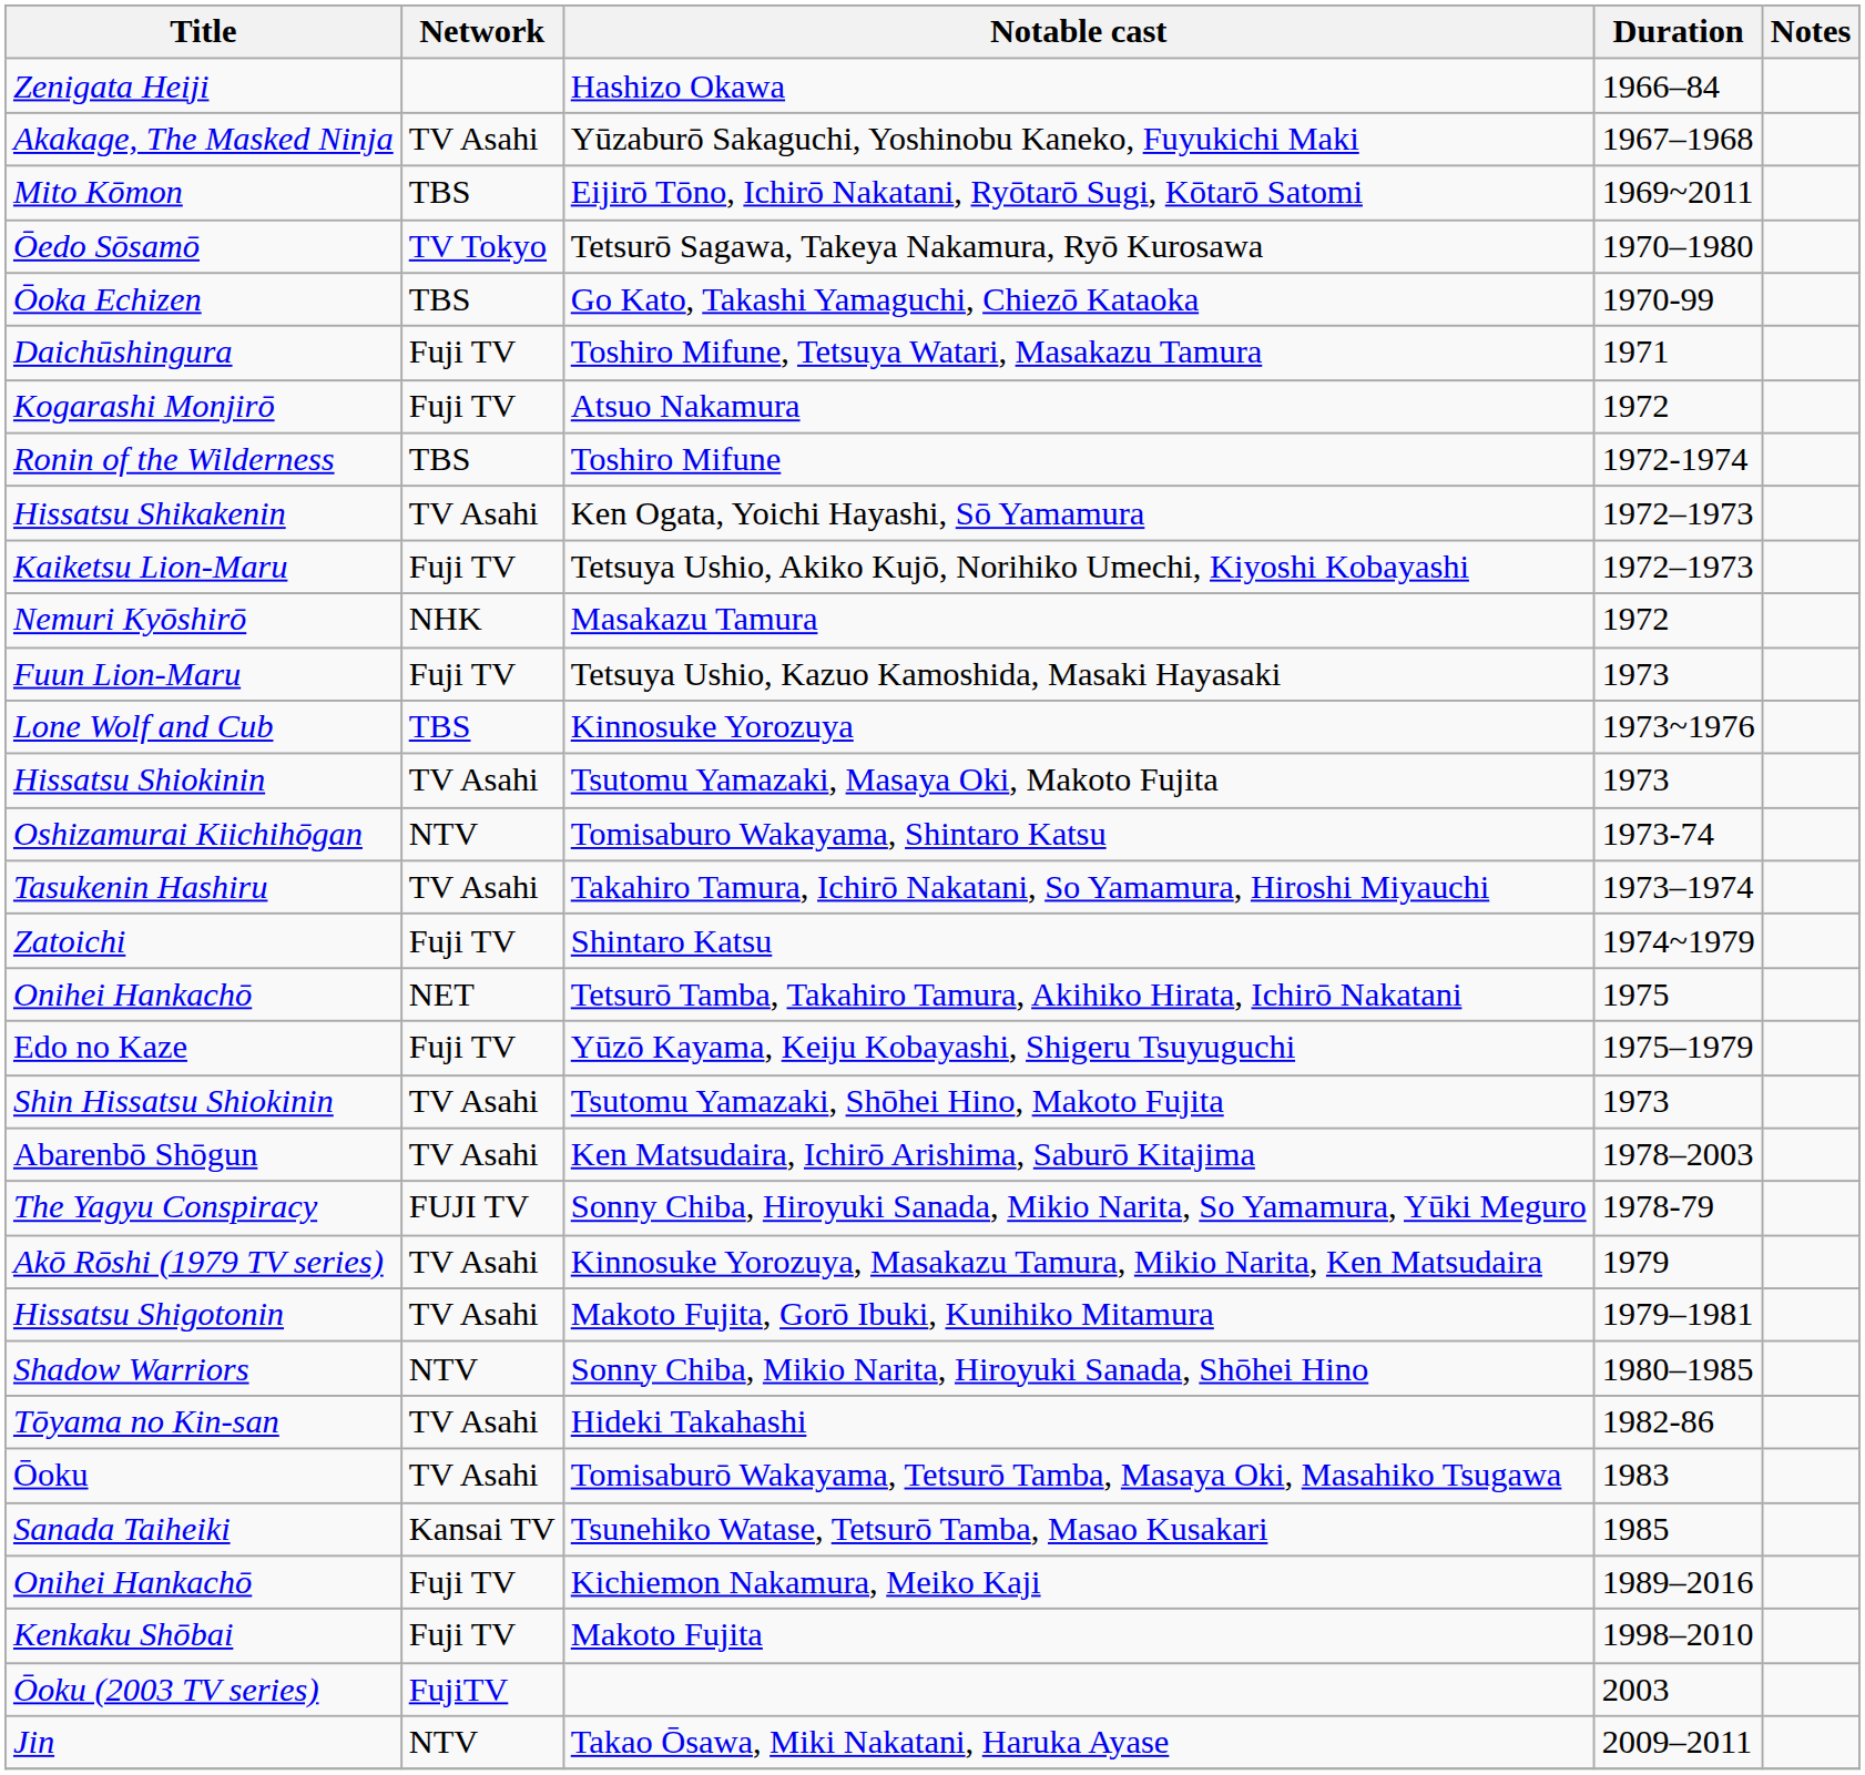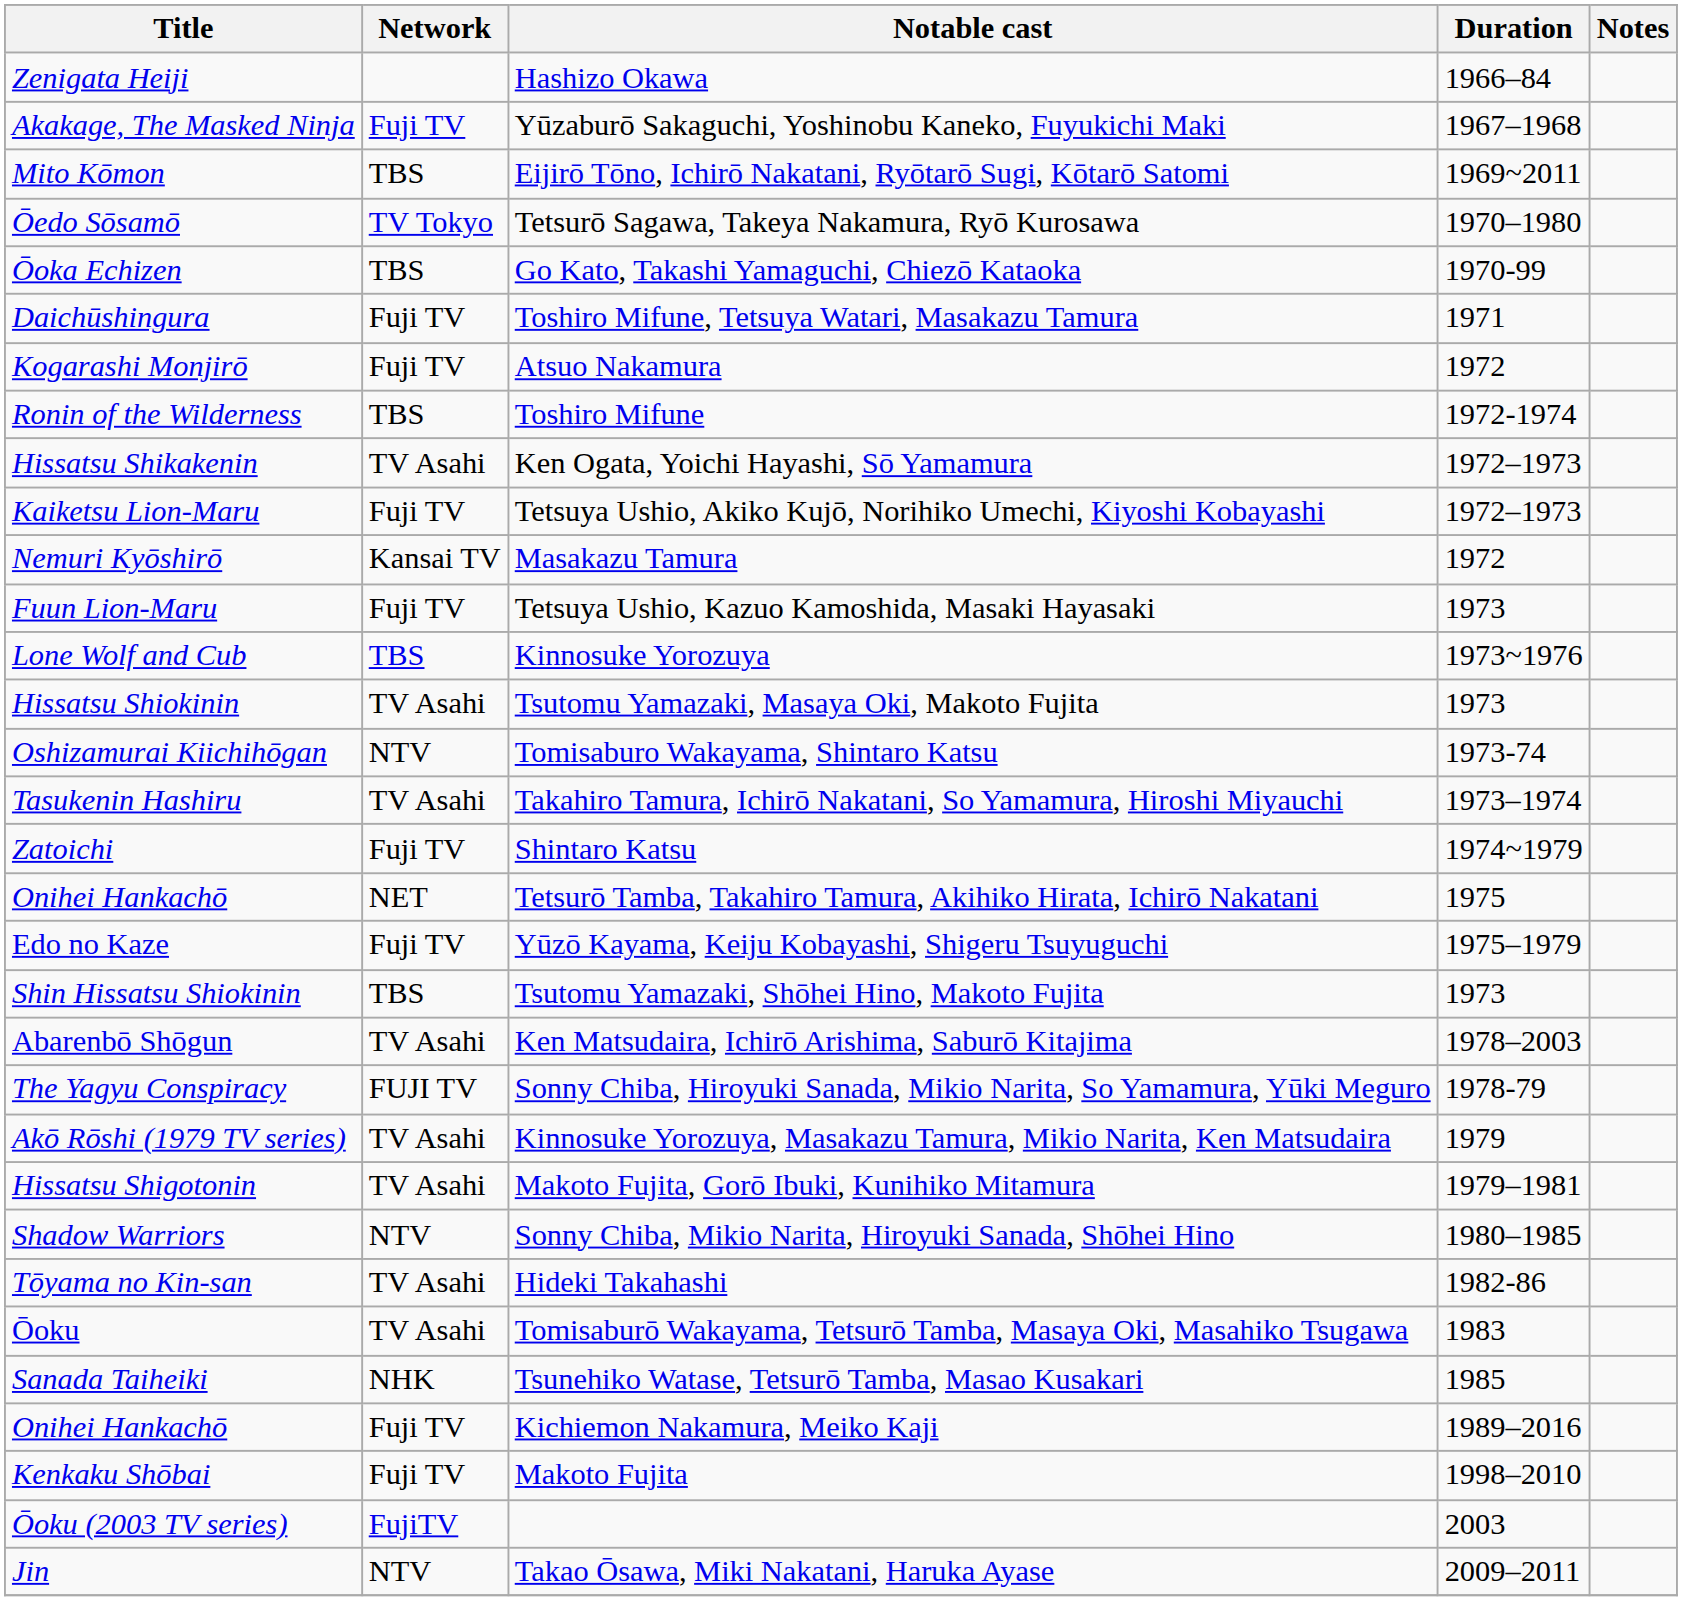Yūzaburō Sakaguchi, Yoshinobu Kaneko, Fuyukichi Maki | Network: TV Asahi -> Fuji TV
Masakazu Tamura | Network: NHK -> Kansai TV
Tsutomu Yamazaki, Shōhei Hino, Makoto Fujita | Network: TV Asahi -> TBS
Tsunehiko Watase, Tetsurō Tamba, Masao Kusakari | Network: Kansai TV -> NHK
